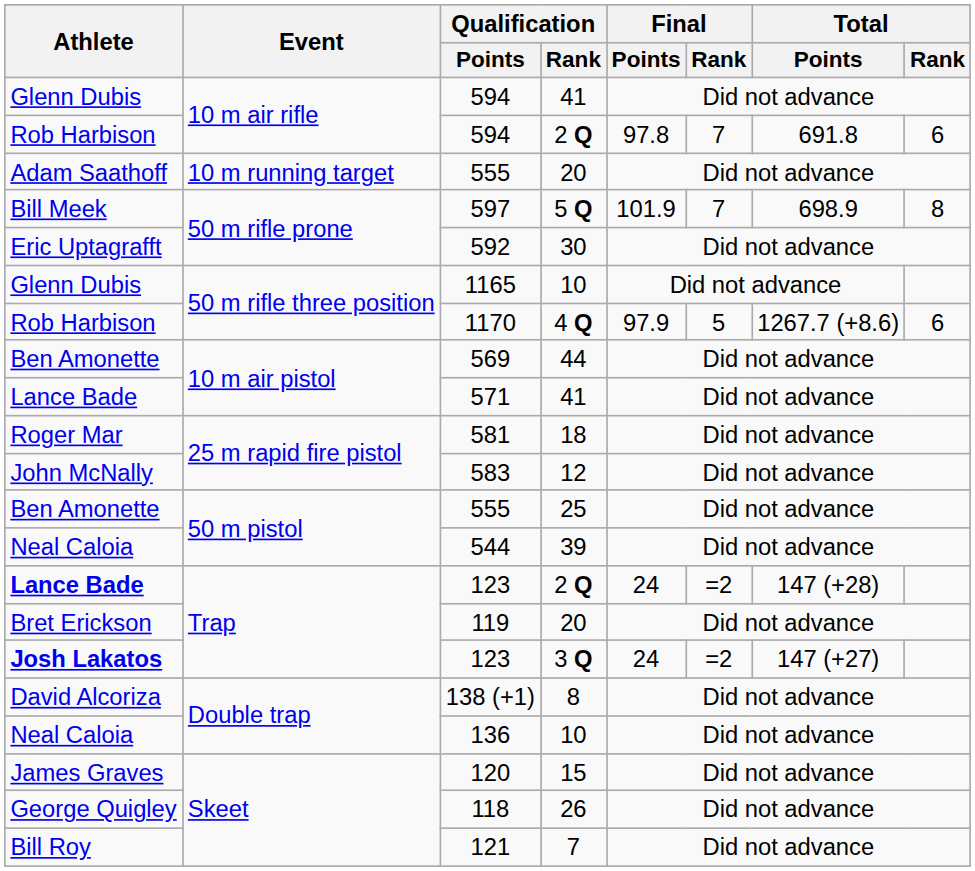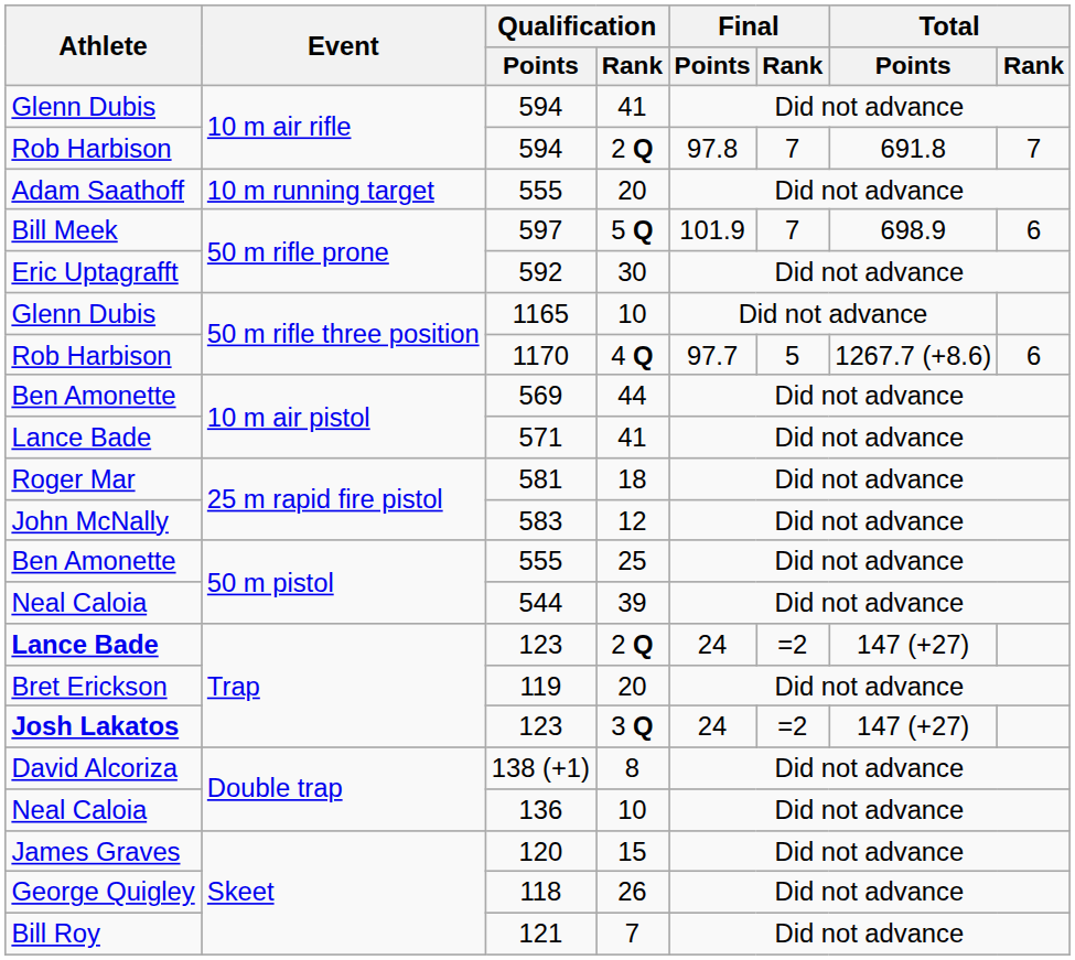594 / 2 Q | Total / Rank: 6 -> 7
597 | Total / Rank: 8 -> 6
1170 | Final / Points: 97.9 -> 97.7
123 / 2 Q | Total / Points: 147 (+28) -> 147 (+27)
